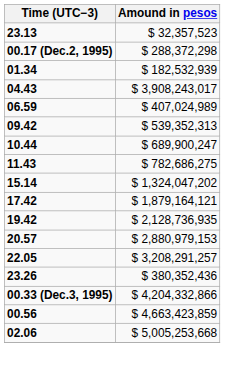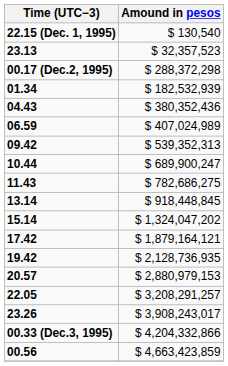+ row: 22.15 (Dec. 1, 1995) | $ 130,540
04.43 | Amound in pesos: $ 3,908,243,017 -> $ 380,352,436
+ row: 13.14 | $ 918,448,845
23.26 | Amound in pesos: $ 380,352,436 -> $ 3,908,243,017
- row: 02.06 | $ 5,005,253,668
